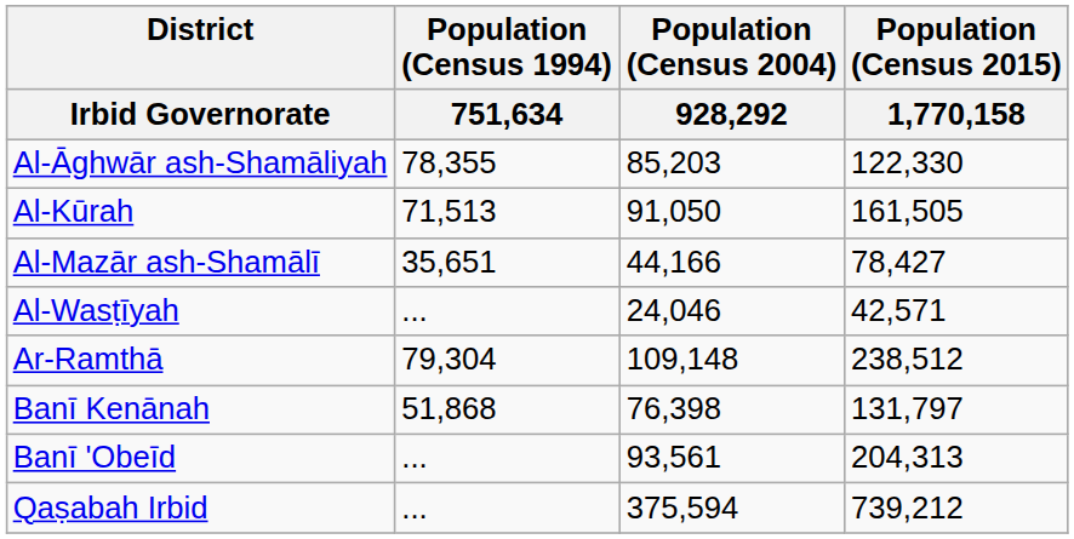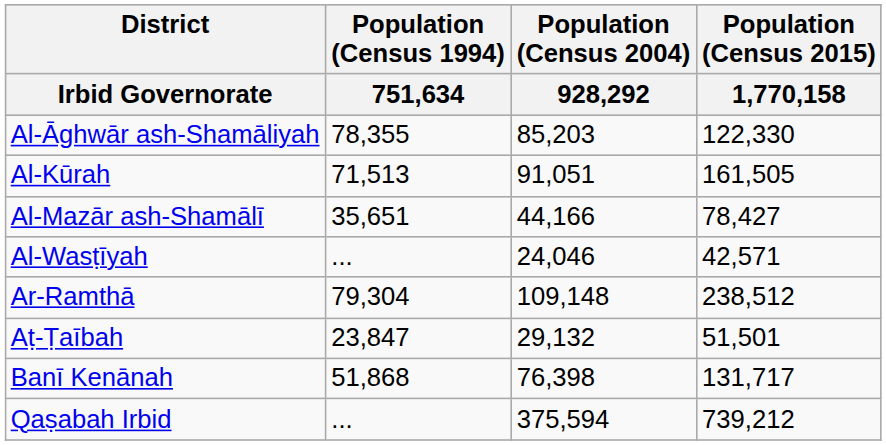Al-Kūrah | Population (Census 2004) / 928,292: 91,050 -> 91,051
+ row: Aṭ-Ṭaībah | 23,847 | 29,132 | 51,501
Banī Kenānah | Population (Census 2015) / 1,770,158: 131,797 -> 131,717
- row: Banī 'Obeīd | ... | 93,561 | 204,313
